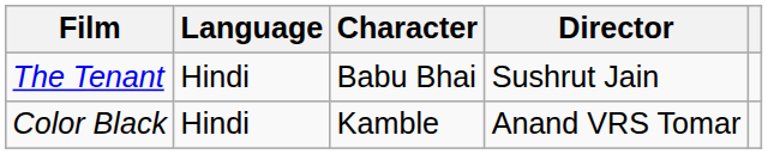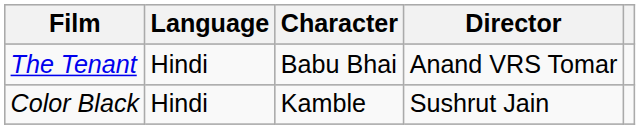The Tenant | Director: Sushrut Jain -> Anand VRS Tomar
Color Black | Director: Anand VRS Tomar -> Sushrut Jain
